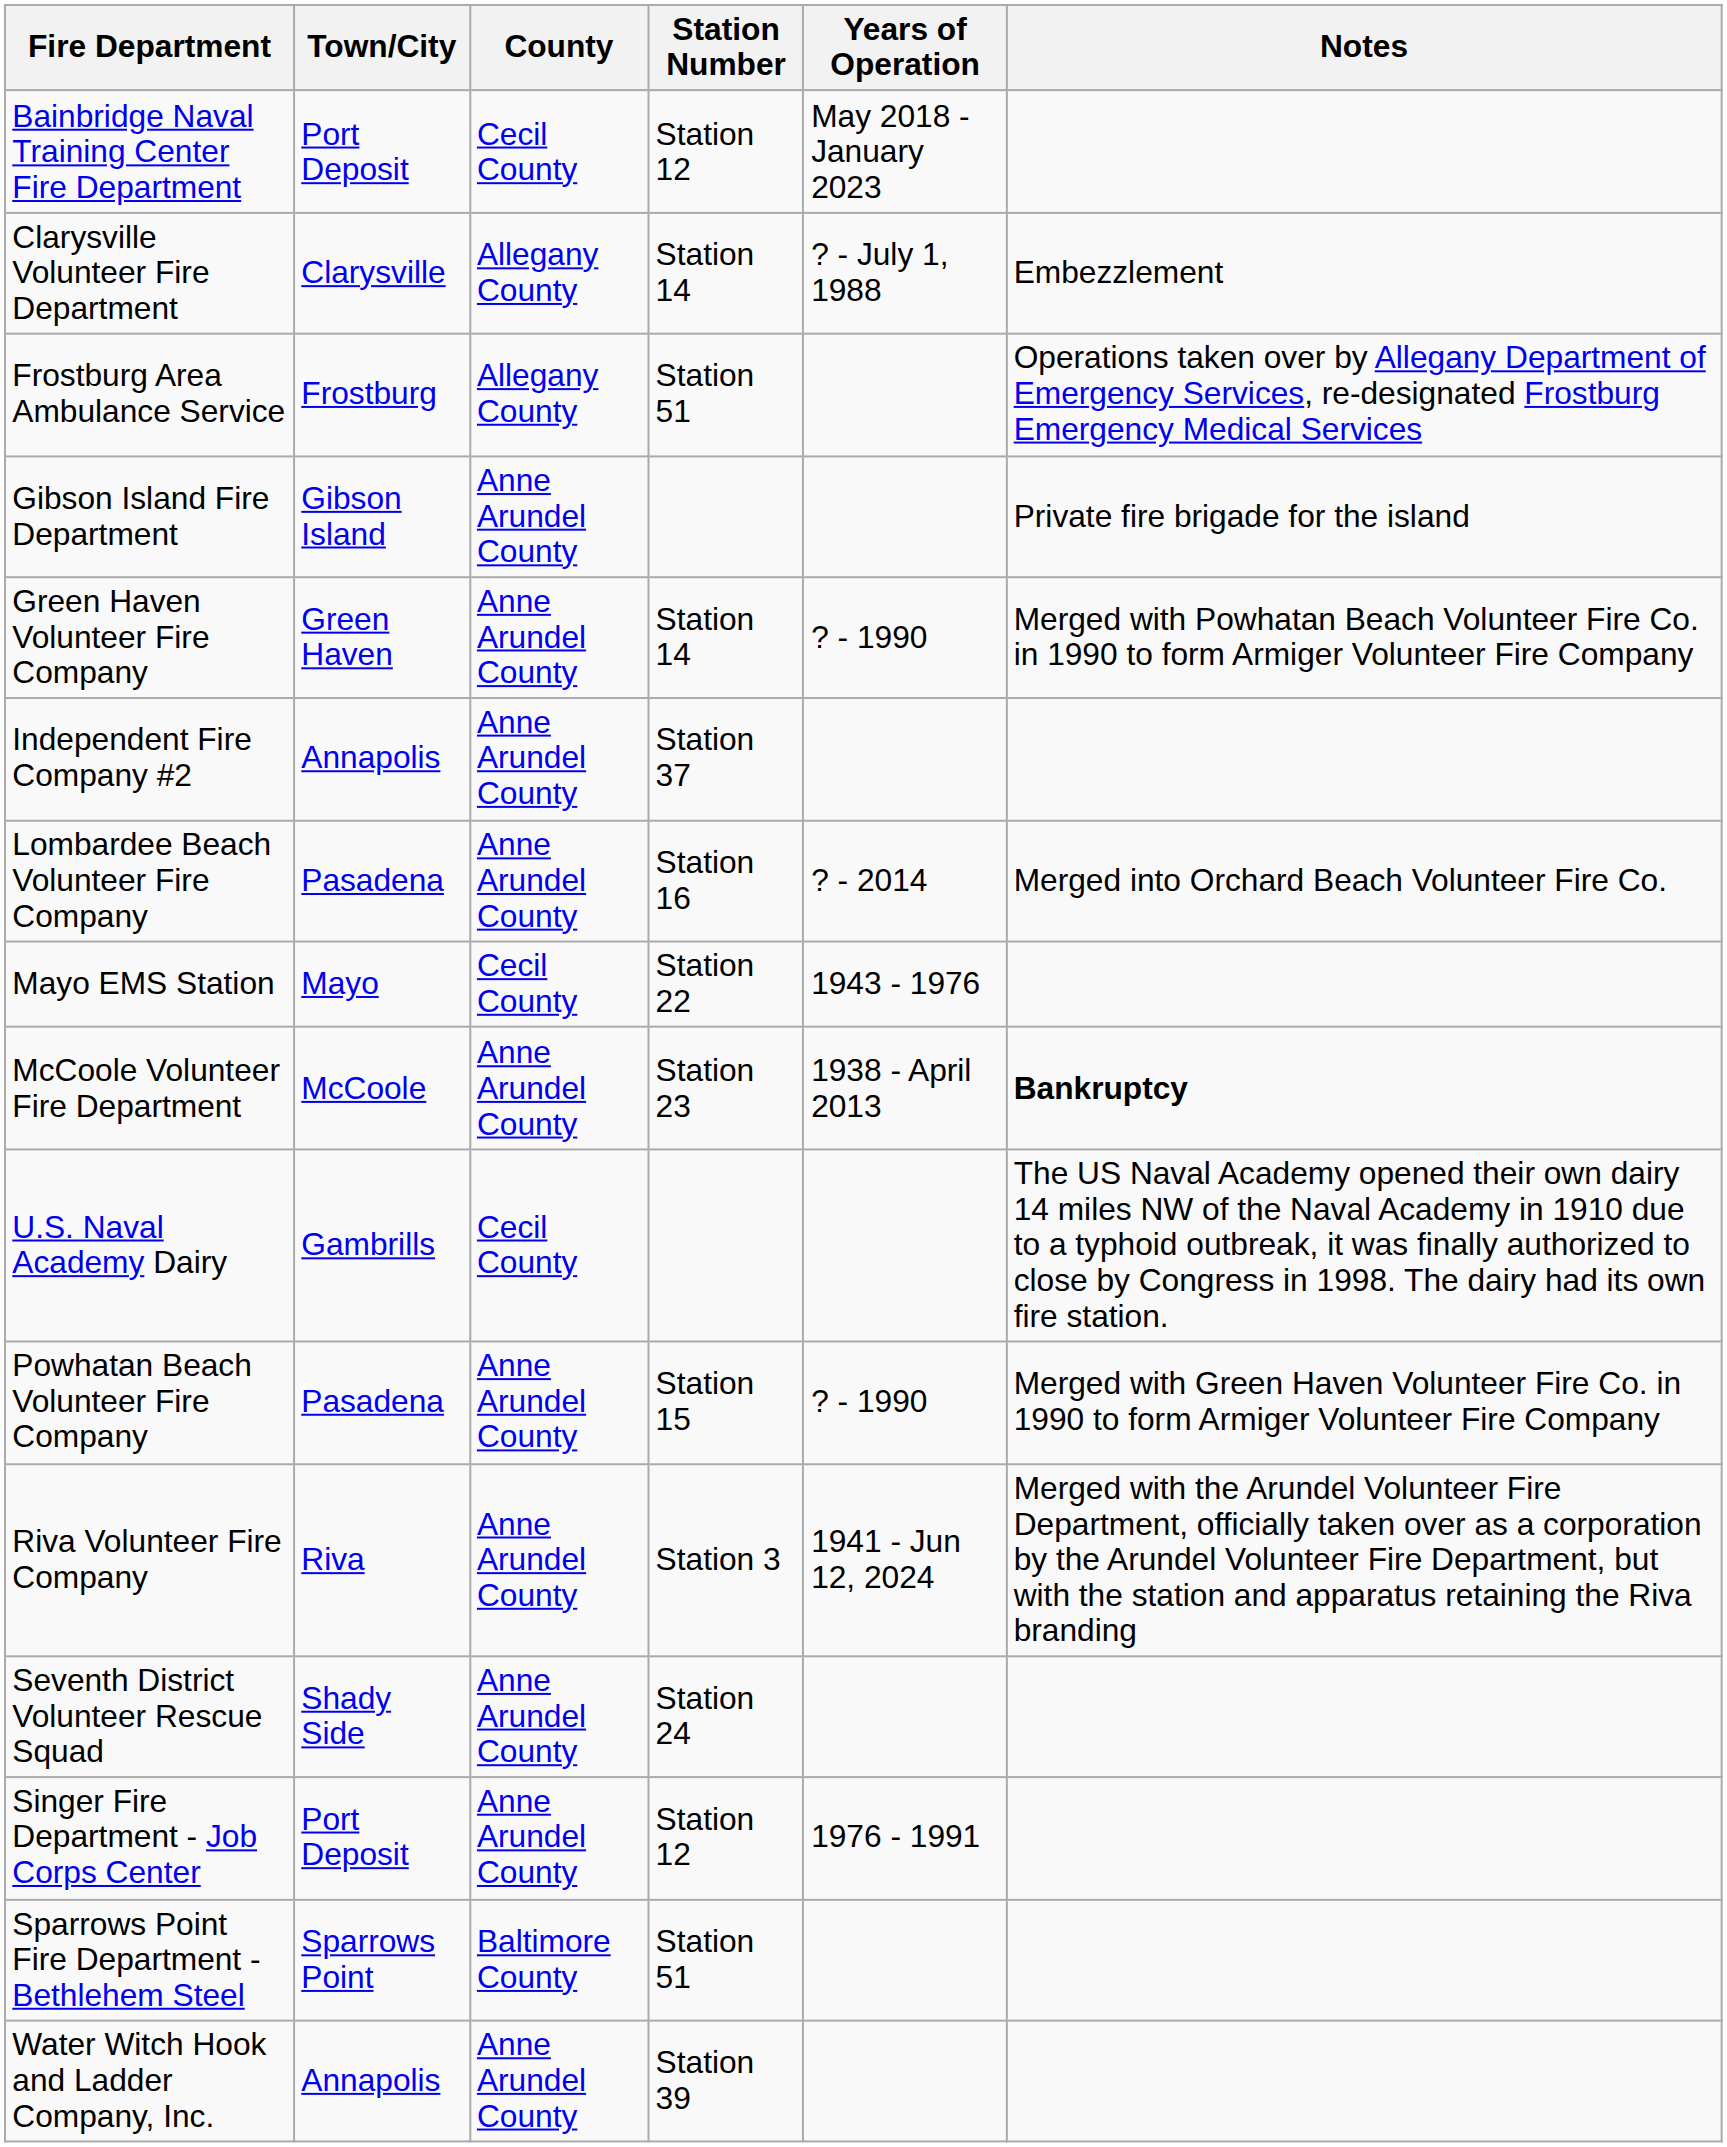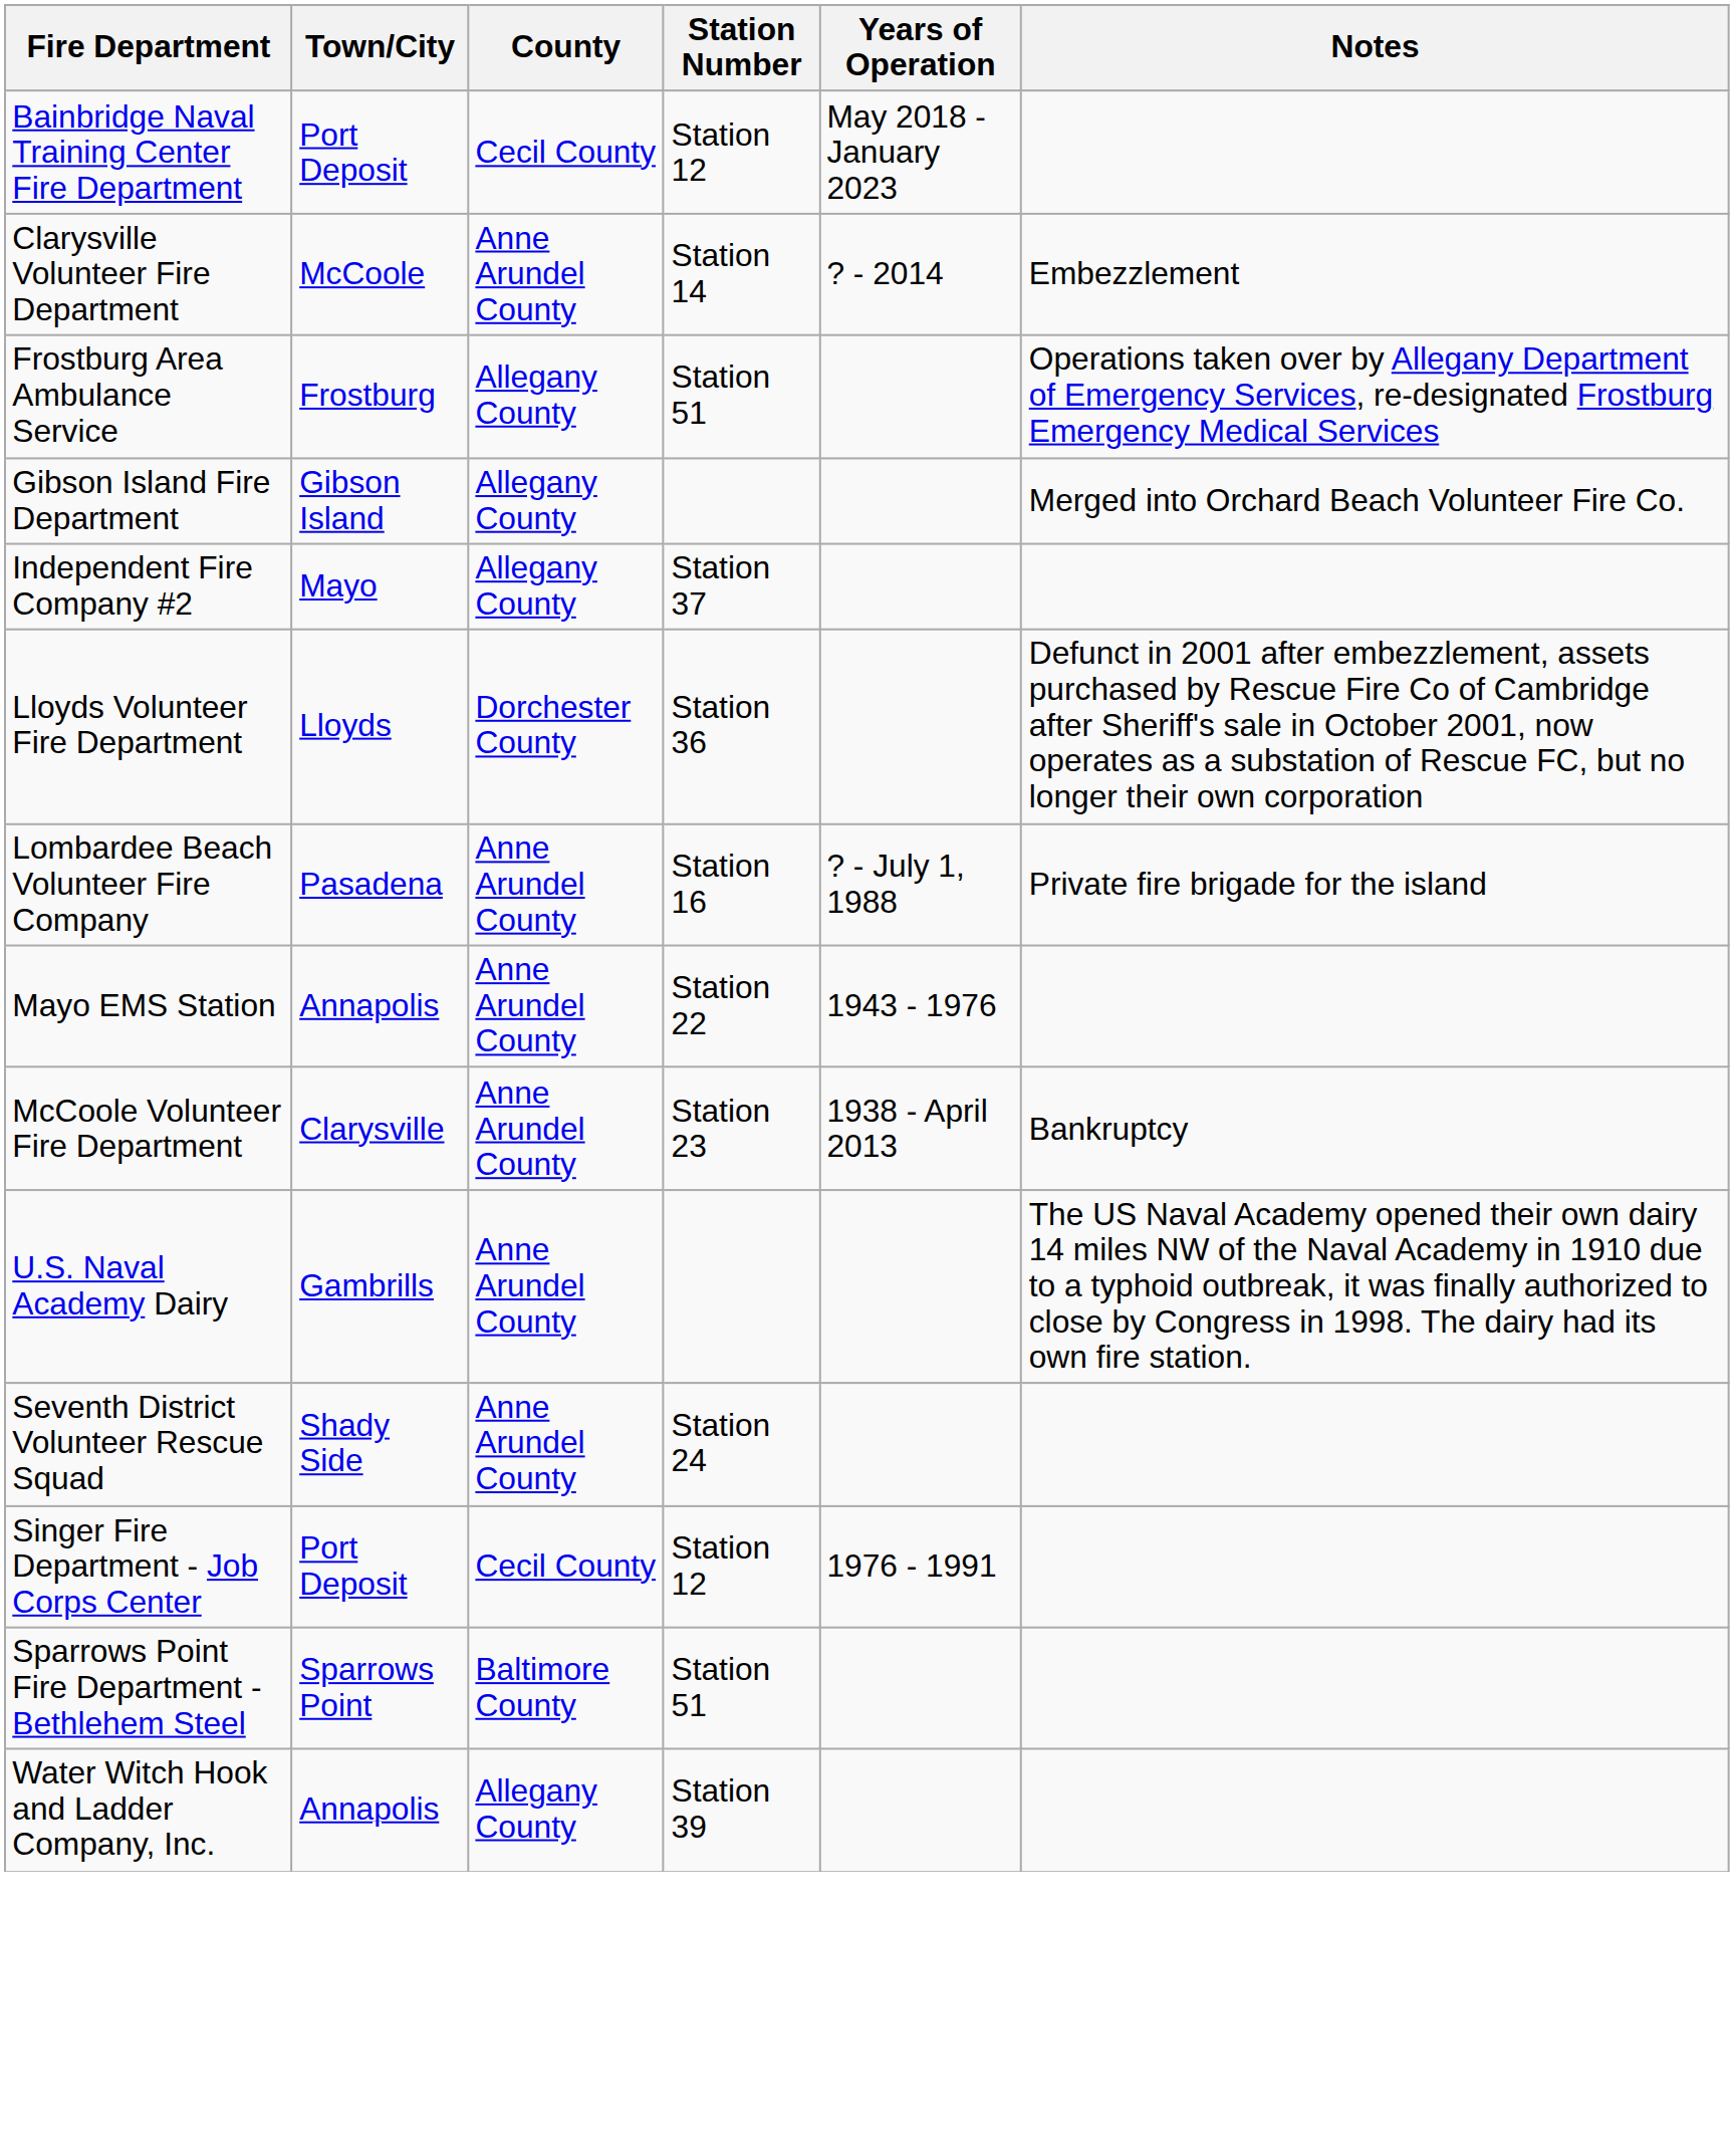Clarysville Volunteer Fire Department | Town/City: Clarysville -> McCoole
Clarysville Volunteer Fire Department | County: Allegany County -> Anne Arundel County
Clarysville Volunteer Fire Department | Years of Operation: ? - July 1, 1988 -> ? - 2014
Gibson Island Fire Department | County: Anne Arundel County -> Allegany County
Gibson Island Fire Department | Notes: Private fire brigade for the island -> Merged into Orchard Beach Volunteer Fire Co.
- row: Green Haven Volunteer Fire Company | Green Haven | Anne Arundel County | Station 14 | ? - 1990 | Merged with Powhatan Beach Volunteer Fire Co. in 1990 to form Armiger Volunteer Fire Company
Independent Fire Company #2 | Town/City: Annapolis -> Mayo
Independent Fire Company #2 | County: Anne Arundel County -> Allegany County
+ row: Lloyds Volunteer Fire Department | Lloyds | Dorchester County | Station 36 | Defunct in 2001 after embezzlement, assets purchased by Rescue Fire Co of Cambridge after Sheriff's sale in October 2001, now operates as a substation of Rescue FC, but no longer their own corporation
Lombardee Beach Volunteer Fire Company | Years of Operation: ? - 2014 -> ? - July 1, 1988
Lombardee Beach Volunteer Fire Company | Notes: Merged into Orchard Beach Volunteer Fire Co. -> Private fire brigade for the island
Mayo EMS Station | Town/City: Mayo -> Annapolis
Mayo EMS Station | County: Cecil County -> Anne Arundel County
McCoole Volunteer Fire Department | Town/City: McCoole -> Clarysville
McCoole Volunteer Fire Department | Notes: bold -> normal
U.S. Naval Academy Dairy | County: Cecil County -> Anne Arundel County
- row: Powhatan Beach Volunteer Fire Company | Pasadena | Anne Arundel County | Station 15 | ? - 1990 | Merged with Green Haven Volunteer Fire Co. in 1990 to form Armiger Volunteer Fire Company
- row: Riva Volunteer Fire Company | Riva | Anne Arundel County | Station 3 | 1941 - Jun 12, 2024 | Merged with the Arundel Volunteer Fire Department, officially taken over as a corporation by the Arundel Volunteer Fire Department, but with the station and apparatus retaining the Riva branding
Singer Fire Department - Job Corps Center | County: Anne Arundel County -> Cecil County
Water Witch Hook and Ladder Company, Inc. | County: Anne Arundel County -> Allegany County
